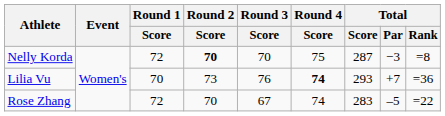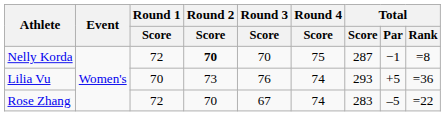Nelly Korda | Total / Par: −3 -> −1
Lilia Vu | Round 4 / Score: bold -> normal
Lilia Vu | Total / Par: +7 -> +5
